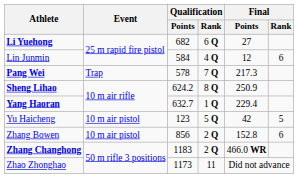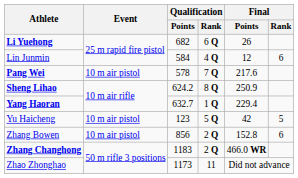Li Yuehong | Final / Points: 27 -> 26
Pang Wei | Event: Trap -> 10 m air pistol
Pang Wei | Final / Points: 217.3 -> 217.6
